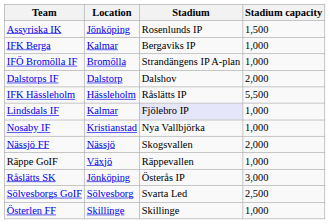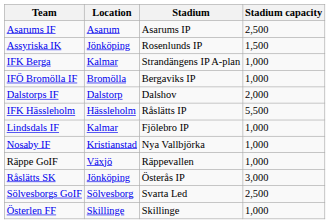+ row: Asarums IF | Asarum | Asarums IP | 2,500
IFK Berga | Stadium: Bergaviks IP -> Strandängens IP A-plan
IFÖ Bromölla IF | Stadium: Strandängens IP A-plan -> Bergaviks IP
Lindsdals IF | Stadium: lavender background -> no background
- row: Nässjö FF | Nässjö | Skogsvallen | 2,000
